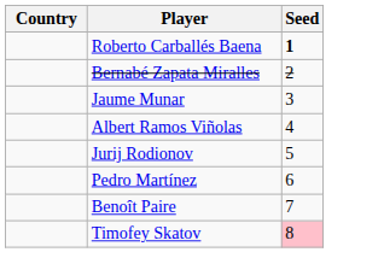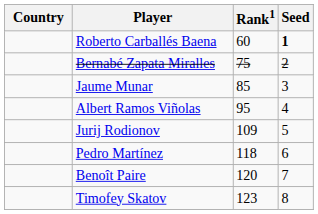+ column: Rank1 | 60 | 75 | 85 | 95 | 109 | 118 | 120 | 123
Timofey Skatov | Seed: pink background -> no background
